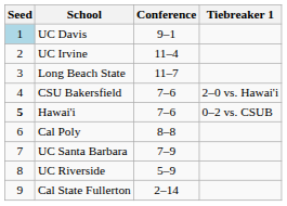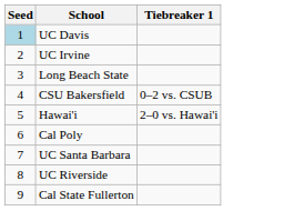- column: Conference | 9–1 | 11–4 | 11–7 | 7–6 | 7–6 | 8–8 | 7–9 | 5–9 | 2–14
CSU Bakersfield | Tiebreaker 1: 2–0 vs. Hawai'i -> 0–2 vs. CSUB
Hawai'i | Seed: bold -> normal
Hawai'i | Tiebreaker 1: 0–2 vs. CSUB -> 2–0 vs. Hawai'i
